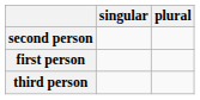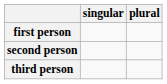rows swapped: first person <-> second person
